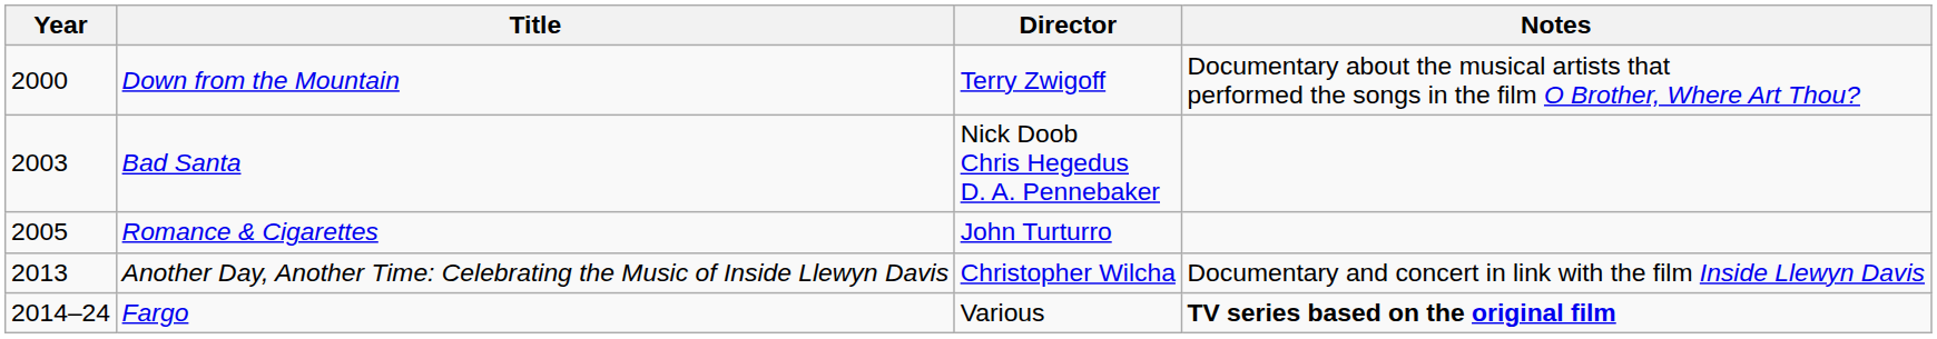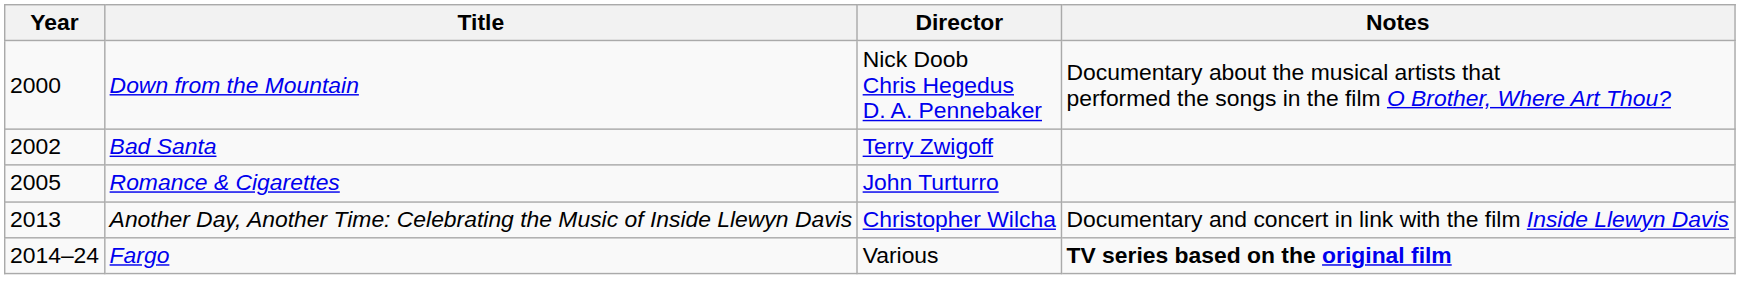Down from the Mountain | Director: Terry Zwigoff -> Nick Doob Chris Hegedus D. A. Pennebaker
Bad Santa | Year: 2003 -> 2002
Bad Santa | Director: Nick Doob Chris Hegedus D. A. Pennebaker -> Terry Zwigoff
